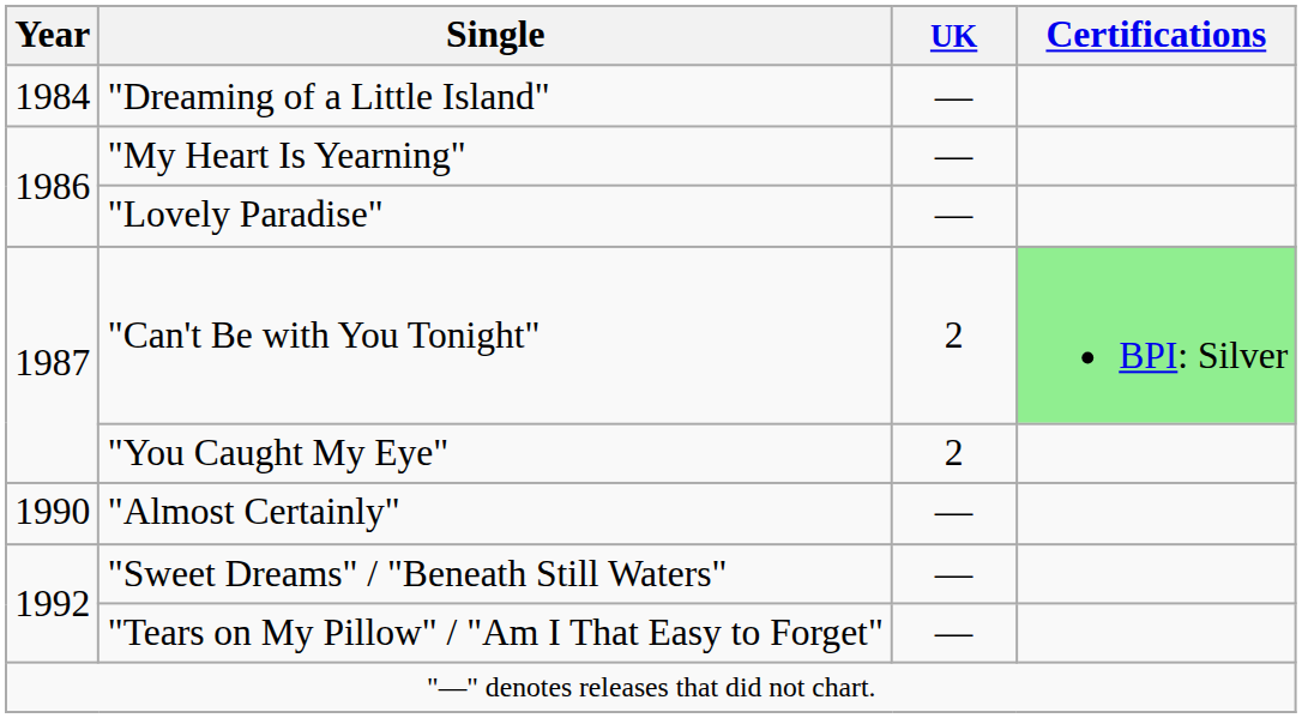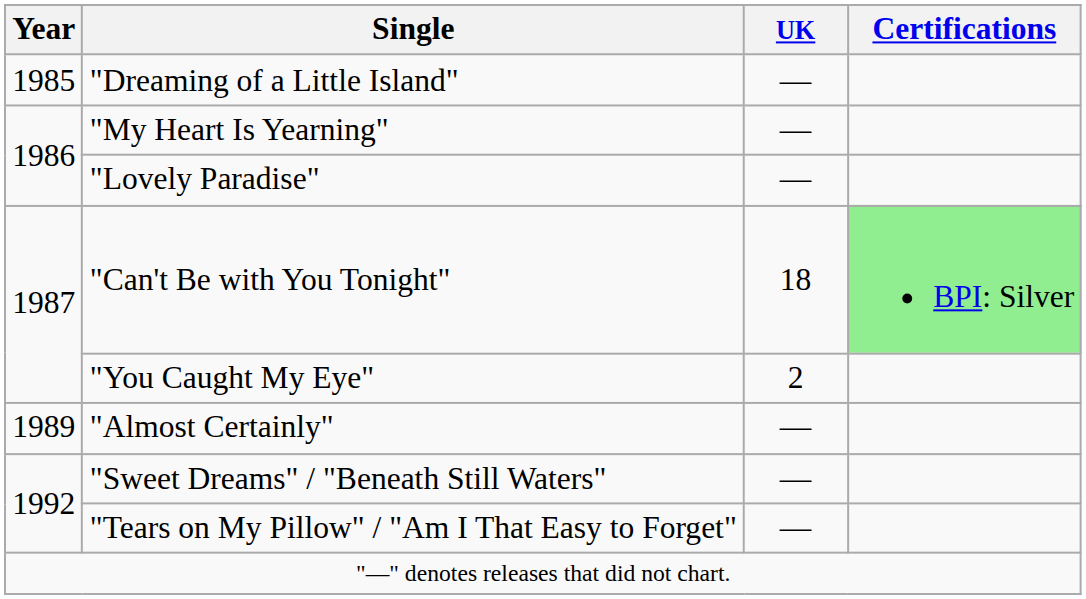"Dreaming of a Little Island" | Year: 1984 -> 1985
"Can't Be with You Tonight" | UK: 2 -> 18
"Almost Certainly" | Year: 1990 -> 1989
